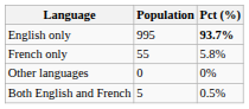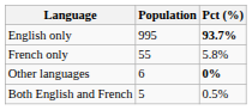Other languages | Population: 0 -> 6
Other languages | Pct (%): normal -> bold
